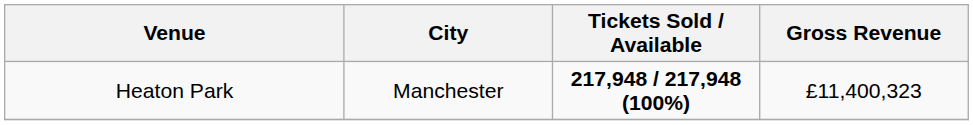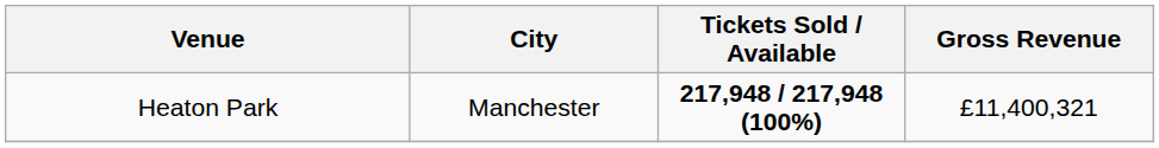Heaton Park | Gross Revenue: £11,400,323 -> £11,400,321
